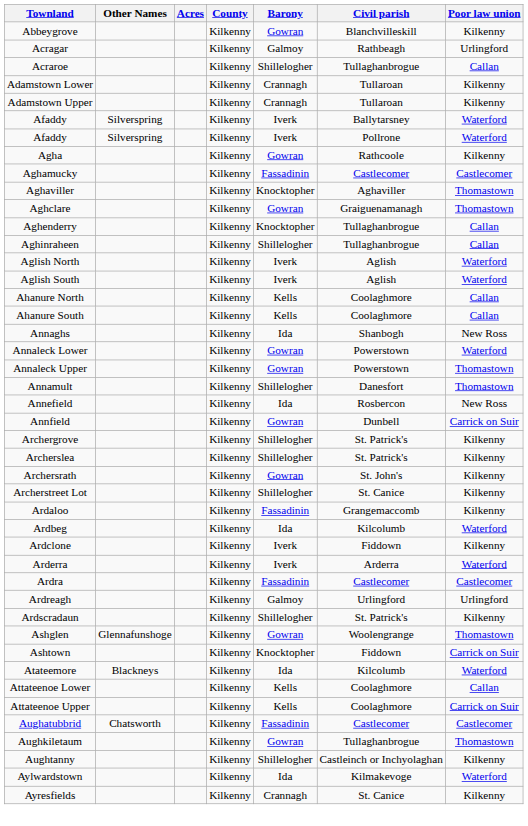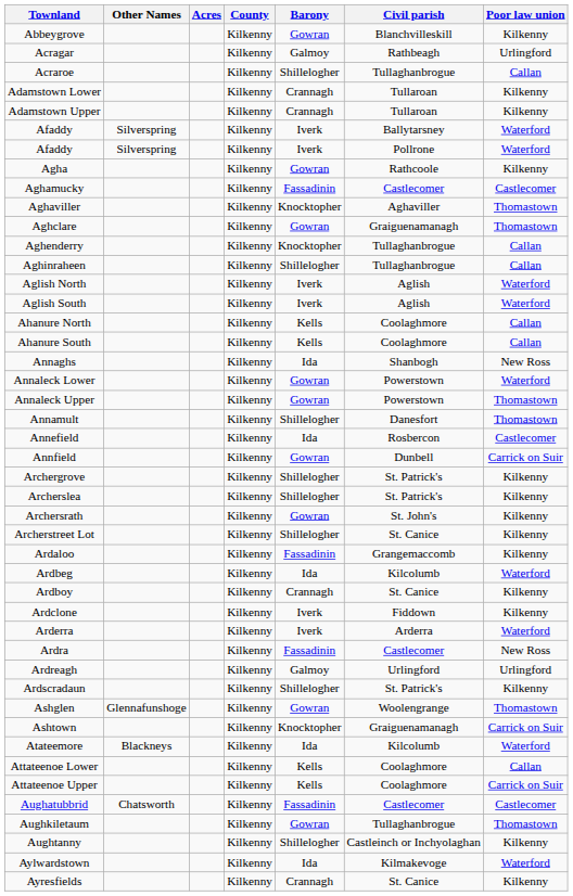Annefield | Poor law union: New Ross -> Castlecomer
+ row: Ardboy | Kilkenny | Crannagh | St. Canice | Kilkenny
Ardra | Poor law union: Castlecomer -> New Ross
Ashtown | Civil parish: Fiddown -> Graiguenamanagh
